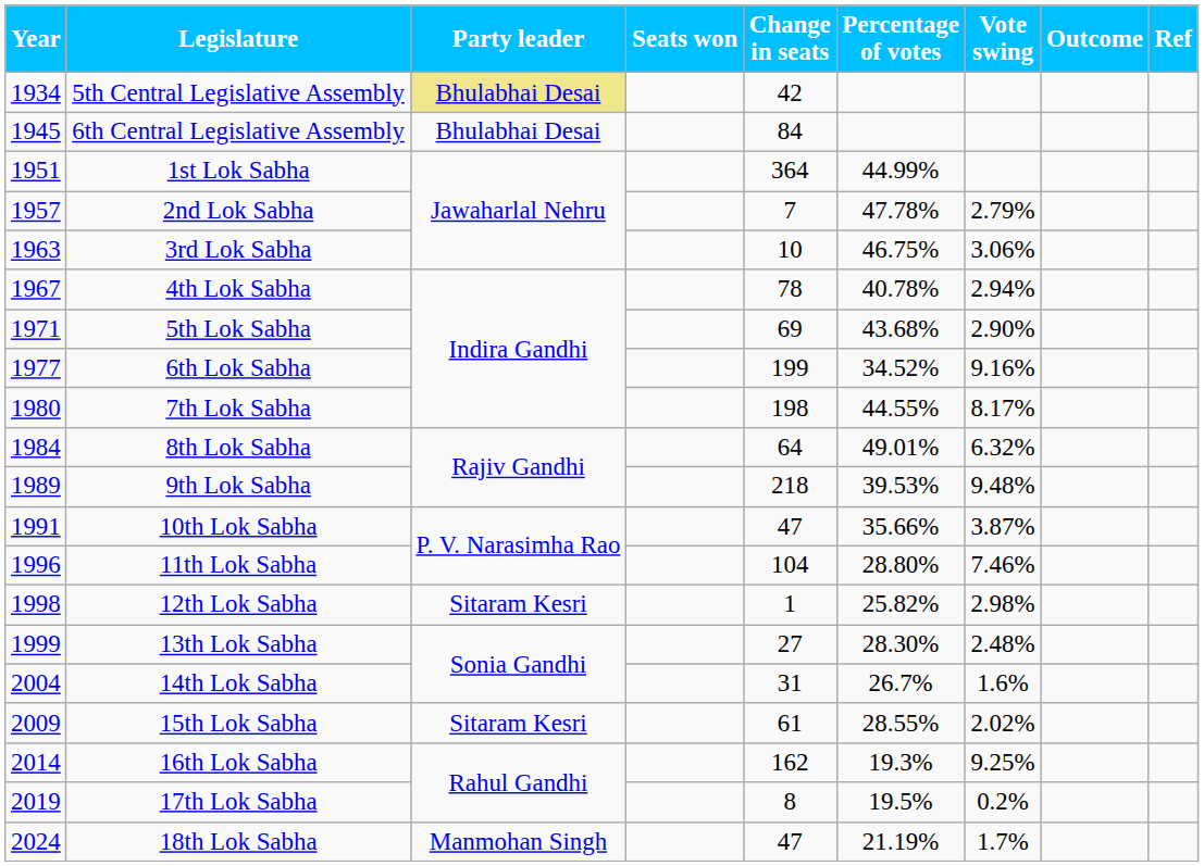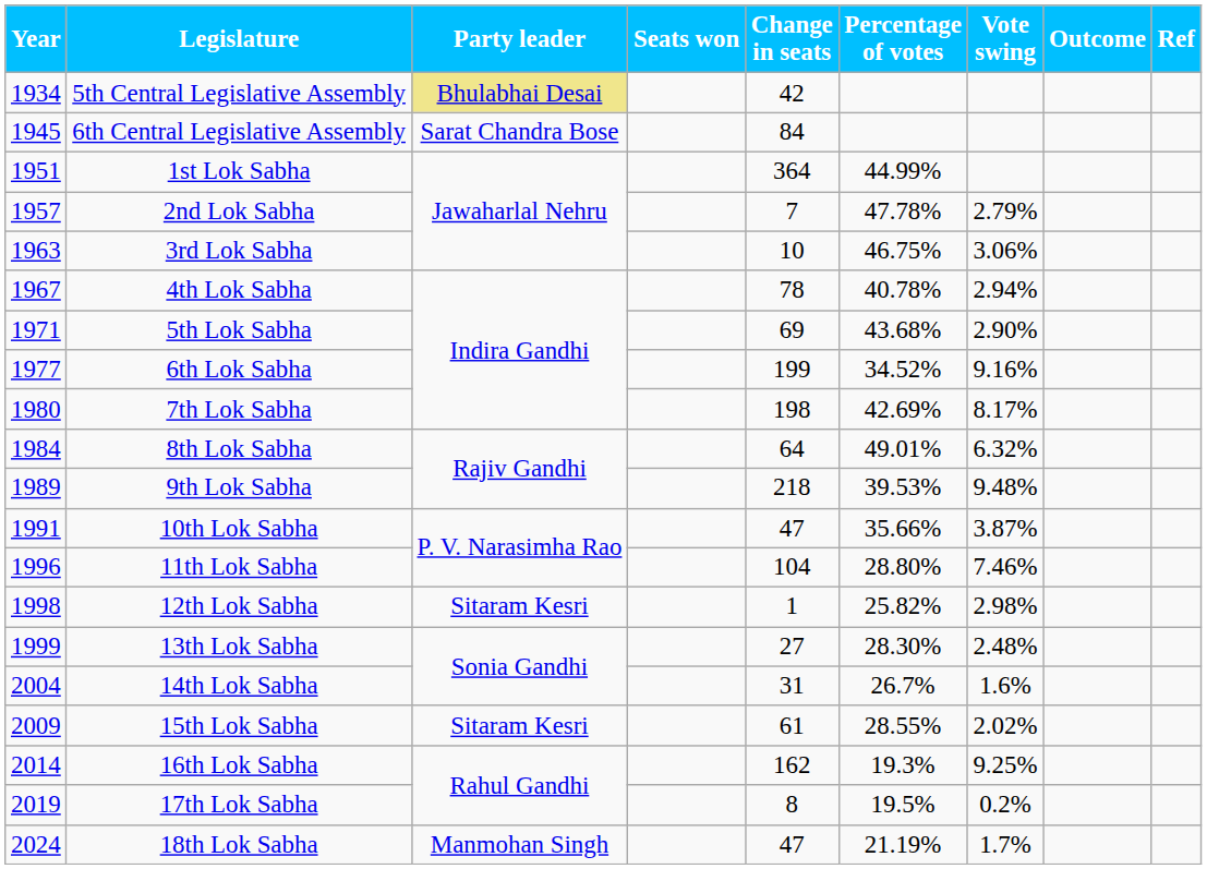6th Central Legislative Assembly | Party leader: Bhulabhai Desai -> Sarat Chandra Bose
7th Lok Sabha | Percentage of votes: 44.55% -> 42.69%
